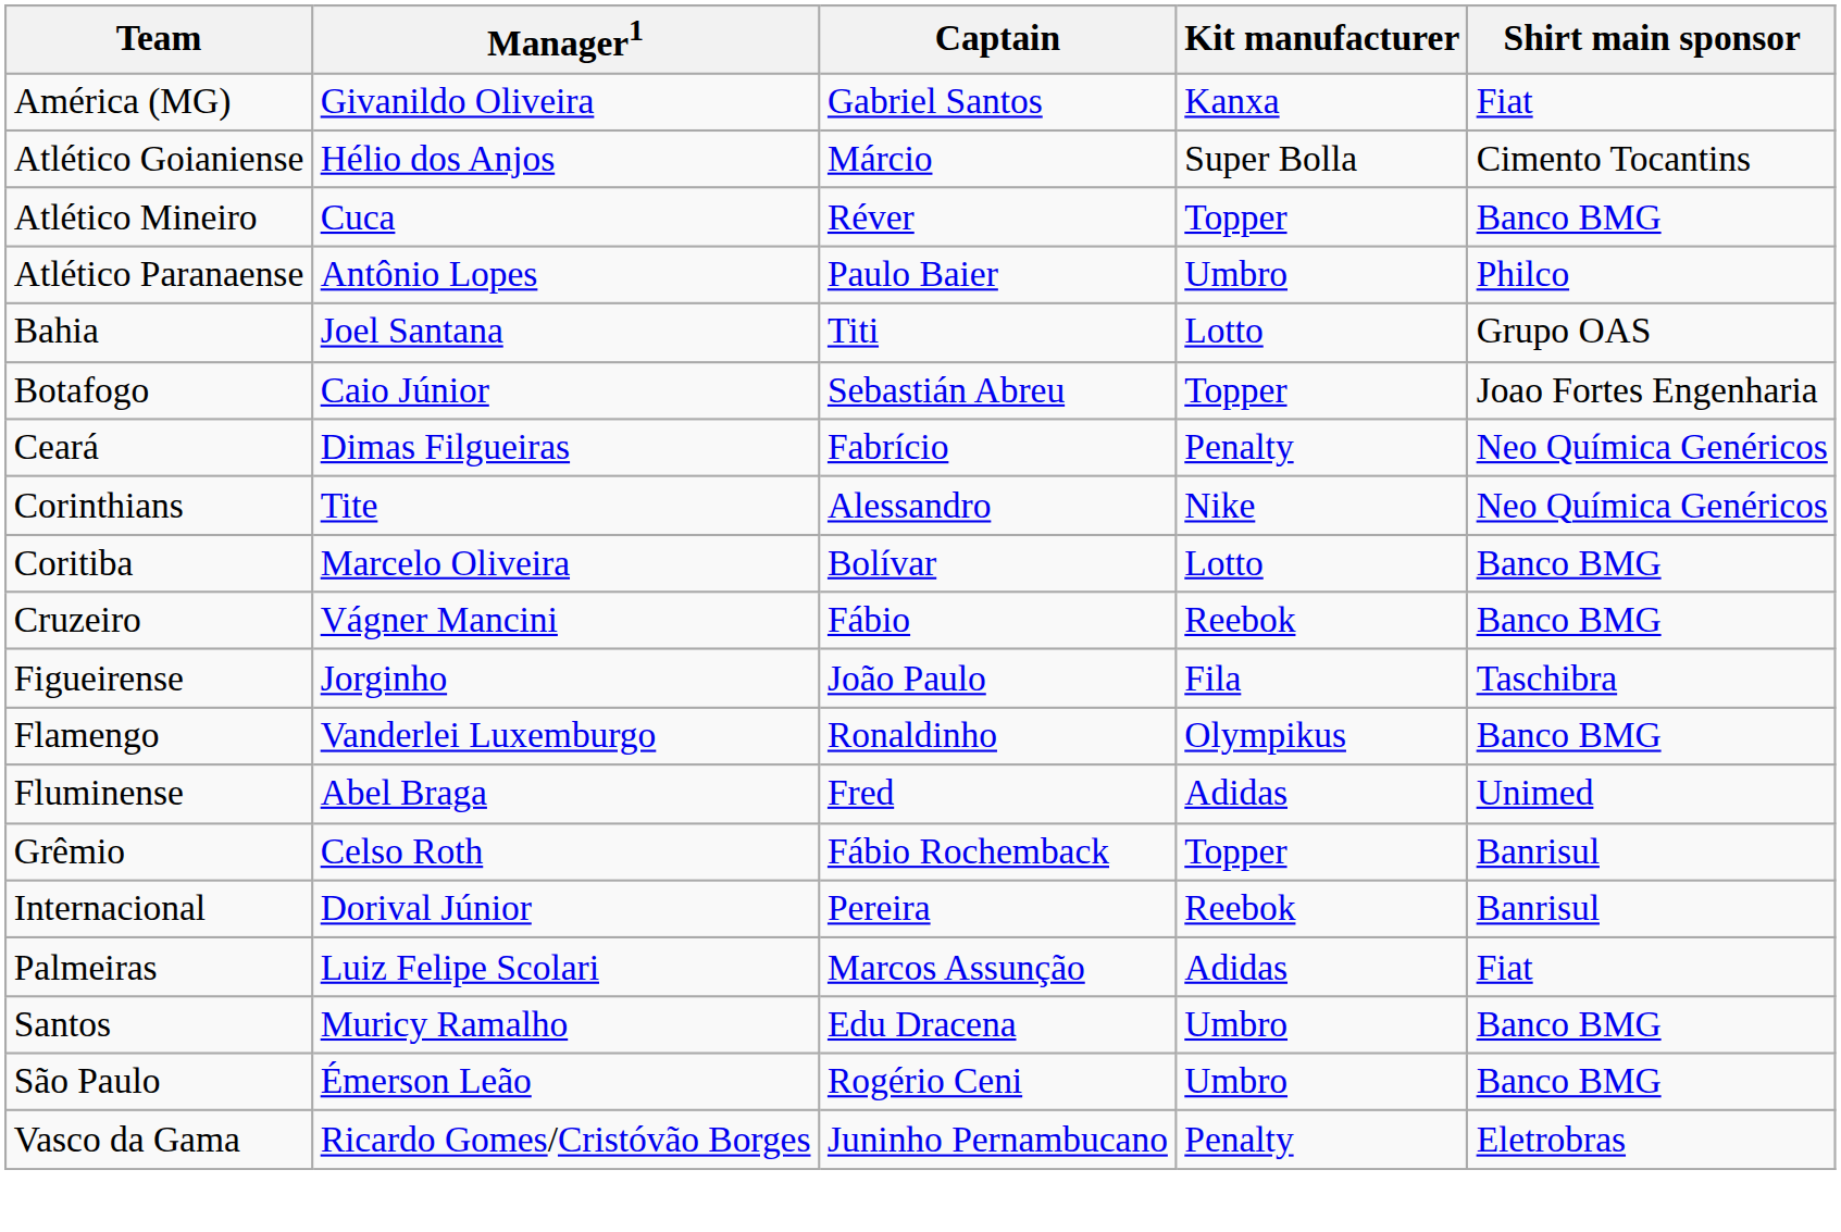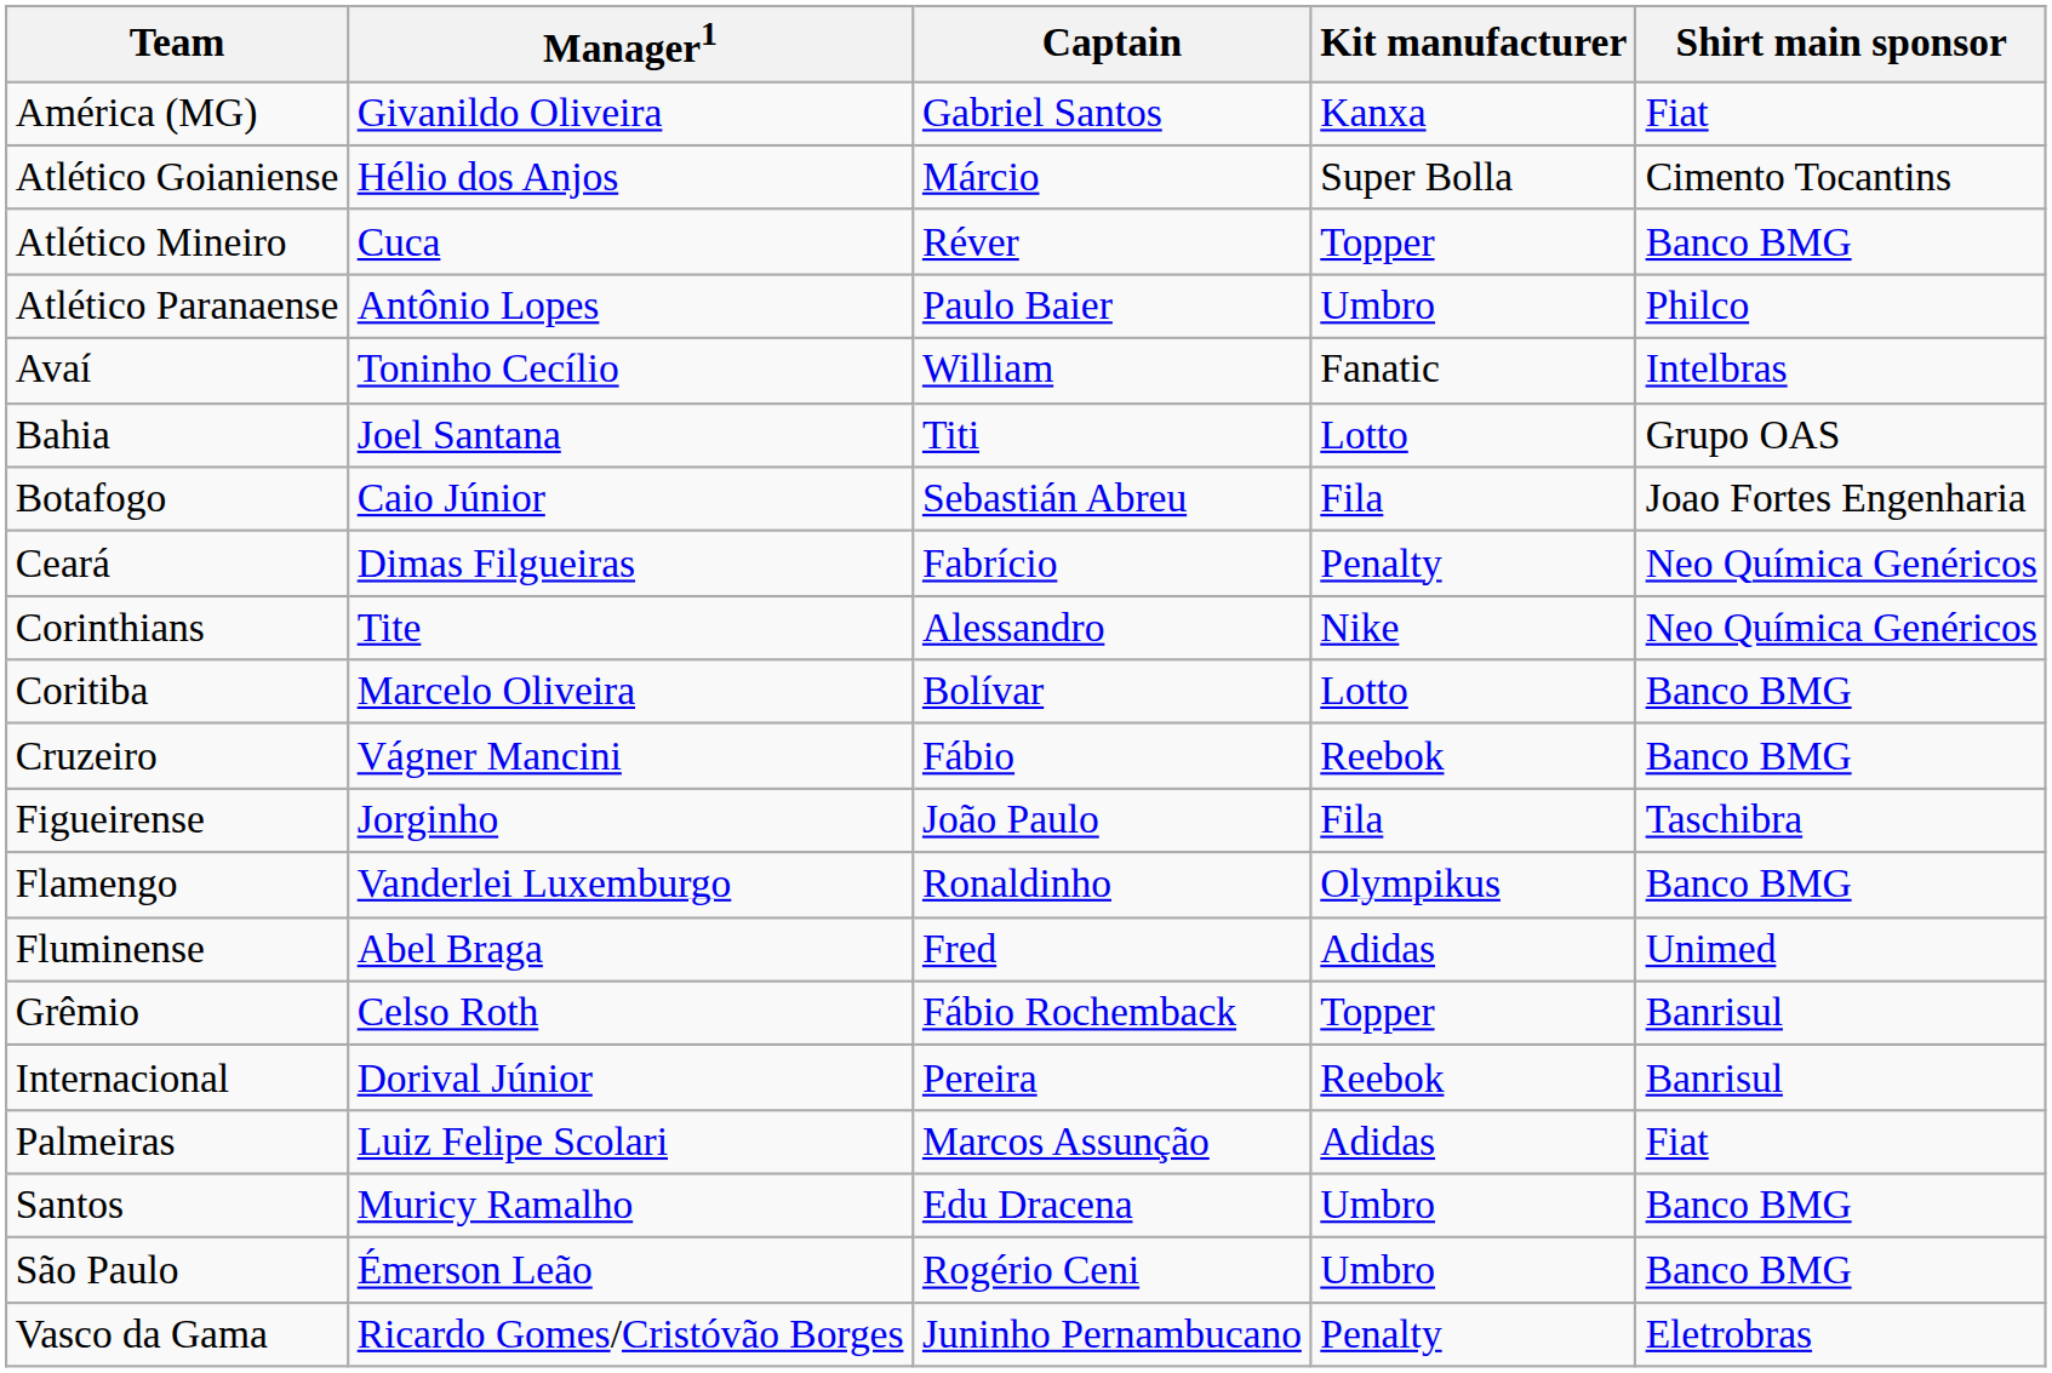+ row: Avaí | Toninho Cecílio | William | Fanatic | Intelbras
Botafogo | Kit manufacturer: Topper -> Fila
